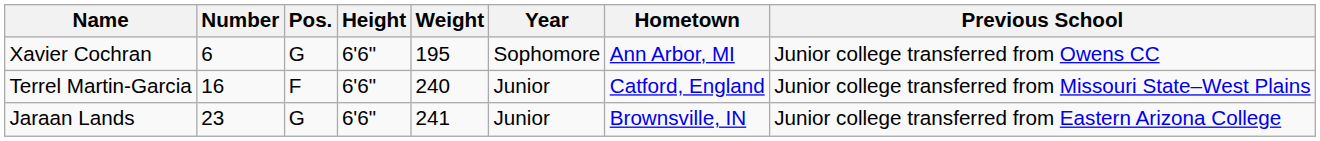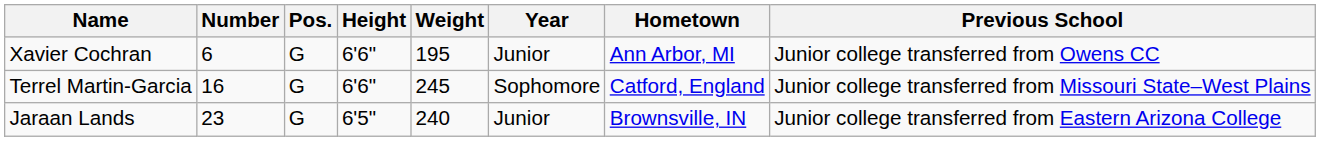Xavier Cochran | Year: Sophomore -> Junior
Terrel Martin-Garcia | Pos.: F -> G
Terrel Martin-Garcia | Weight: 240 -> 245
Terrel Martin-Garcia | Year: Junior -> Sophomore
Jaraan Lands | Height: 6'6" -> 6'5"
Jaraan Lands | Weight: 241 -> 240
